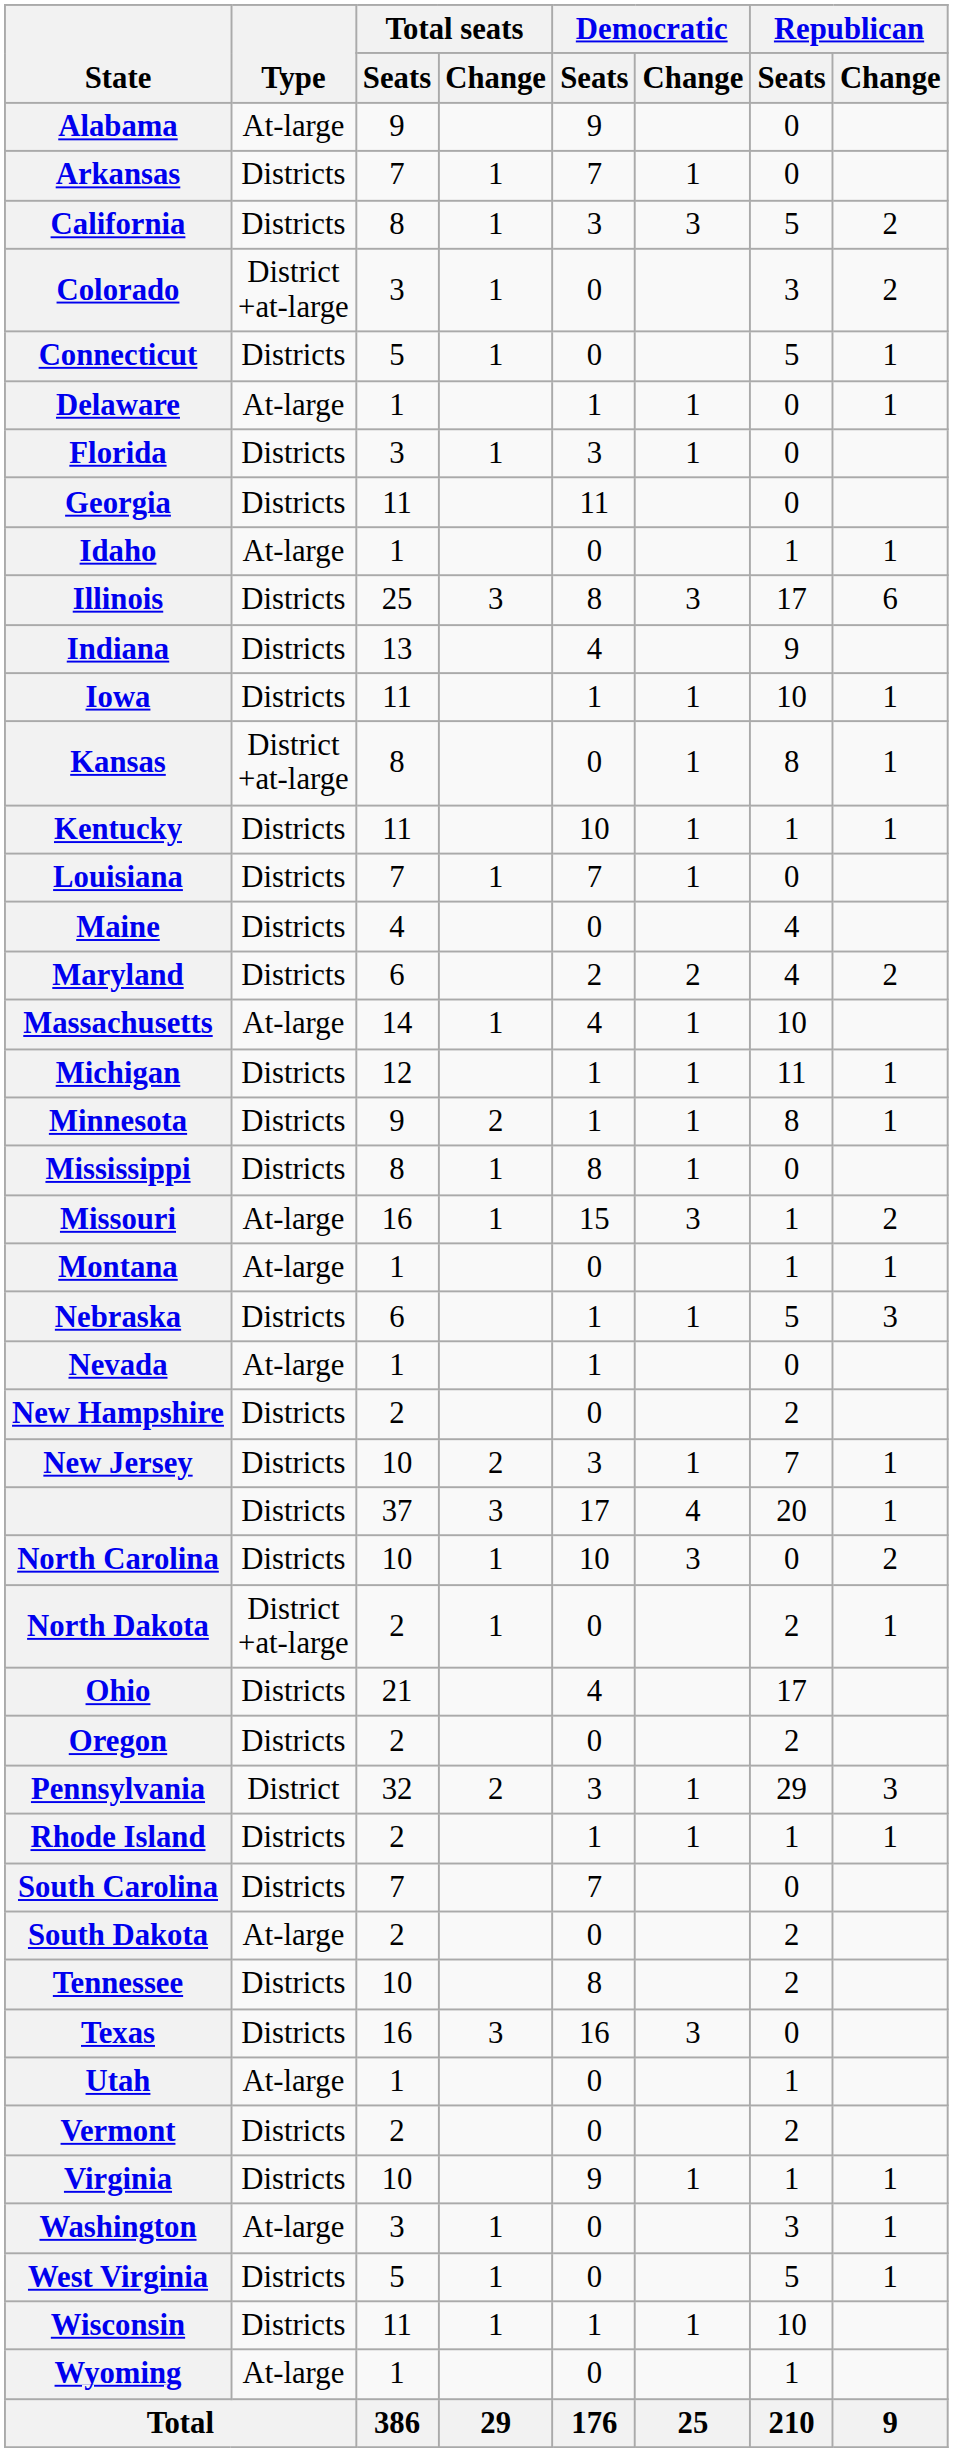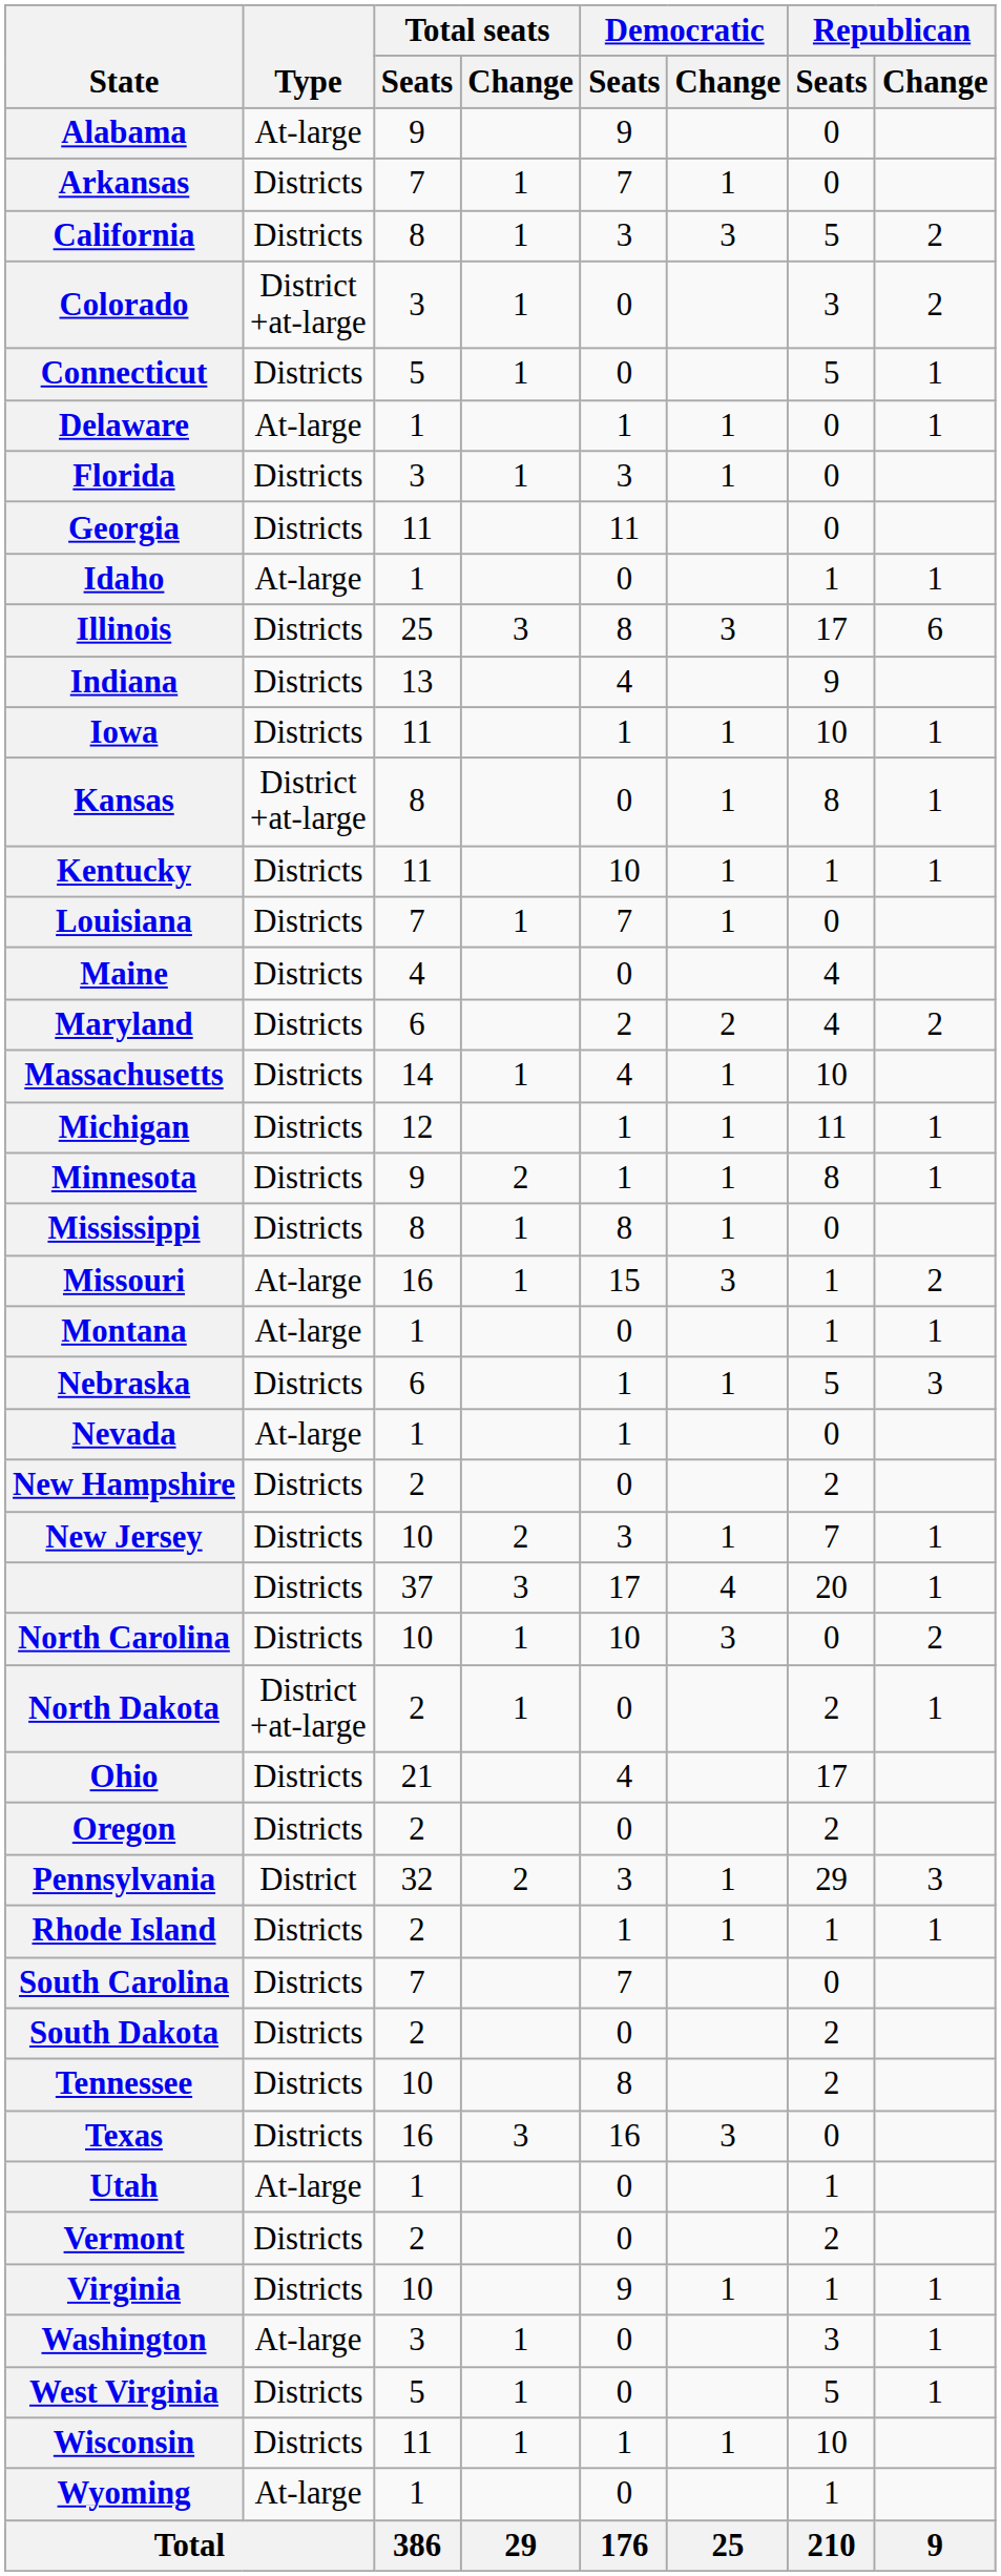Massachusetts | Type: At-large -> Districts
South Dakota | Type: At-large -> Districts
